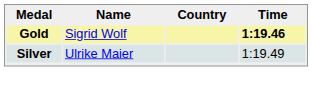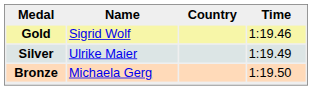Gold | Time: bold -> normal
+ row: Bronze | Michaela Gerg | 1:19.50
